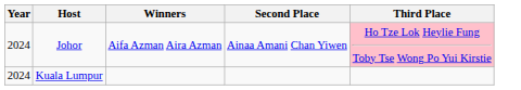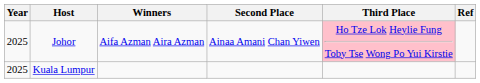+ column: Ref
Johor | Year: 2024 -> 2025
Kuala Lumpur | Year: 2024 -> 2025
